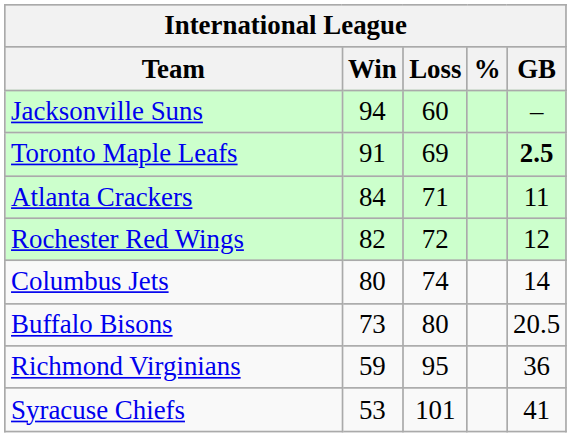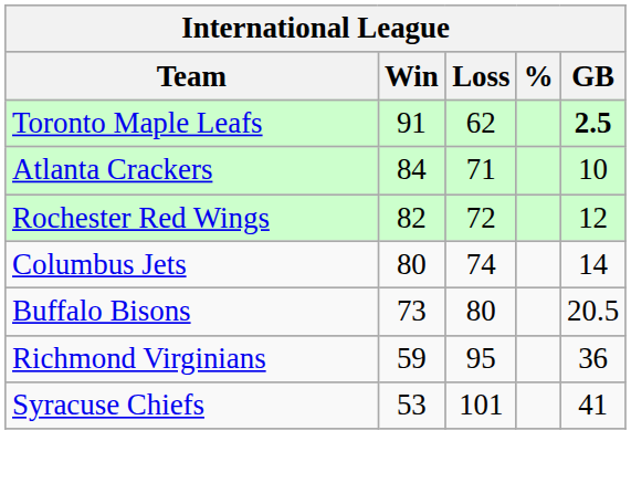- row: Jacksonville Suns | 94 | 60 | –
Toronto Maple Leafs | Loss: 69 -> 62
Atlanta Crackers | GB: 11 -> 10
